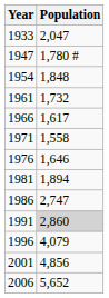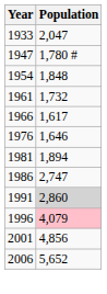- row: 1971 | 1,558
1996 | Population: no background -> pink background
